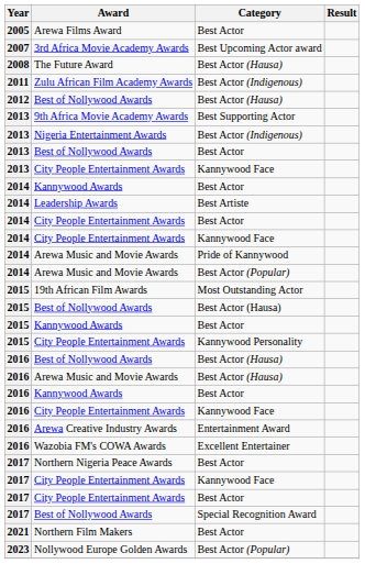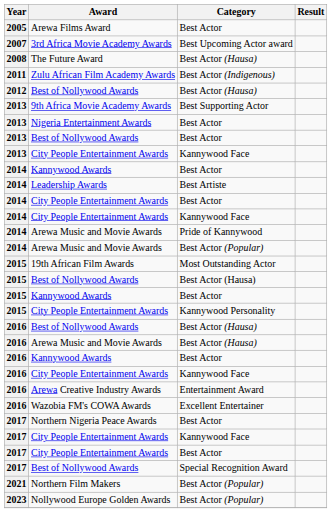Nigeria Entertainment Awards | Category: Best Actor (Indigenous) -> Best Actor
Northern Film Makers | Category: Best Actor -> Best Actor (Popular)
